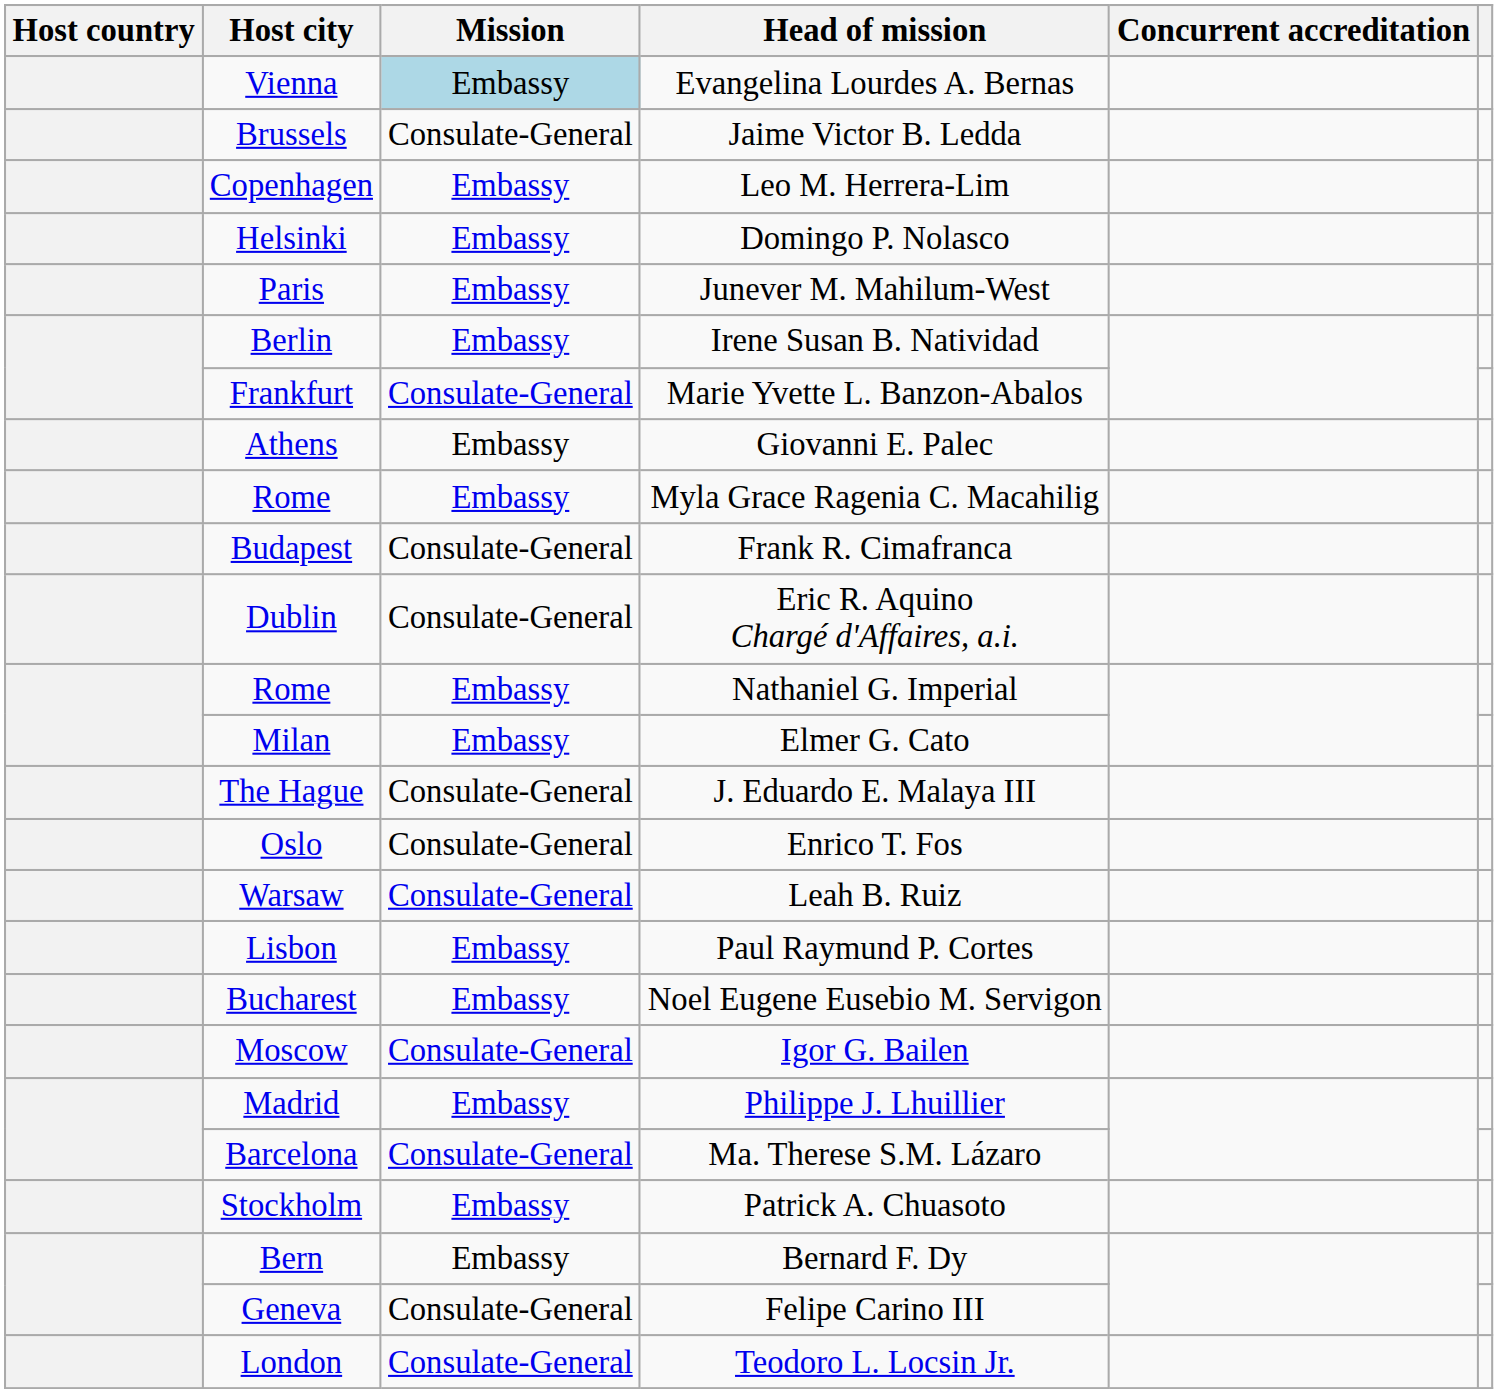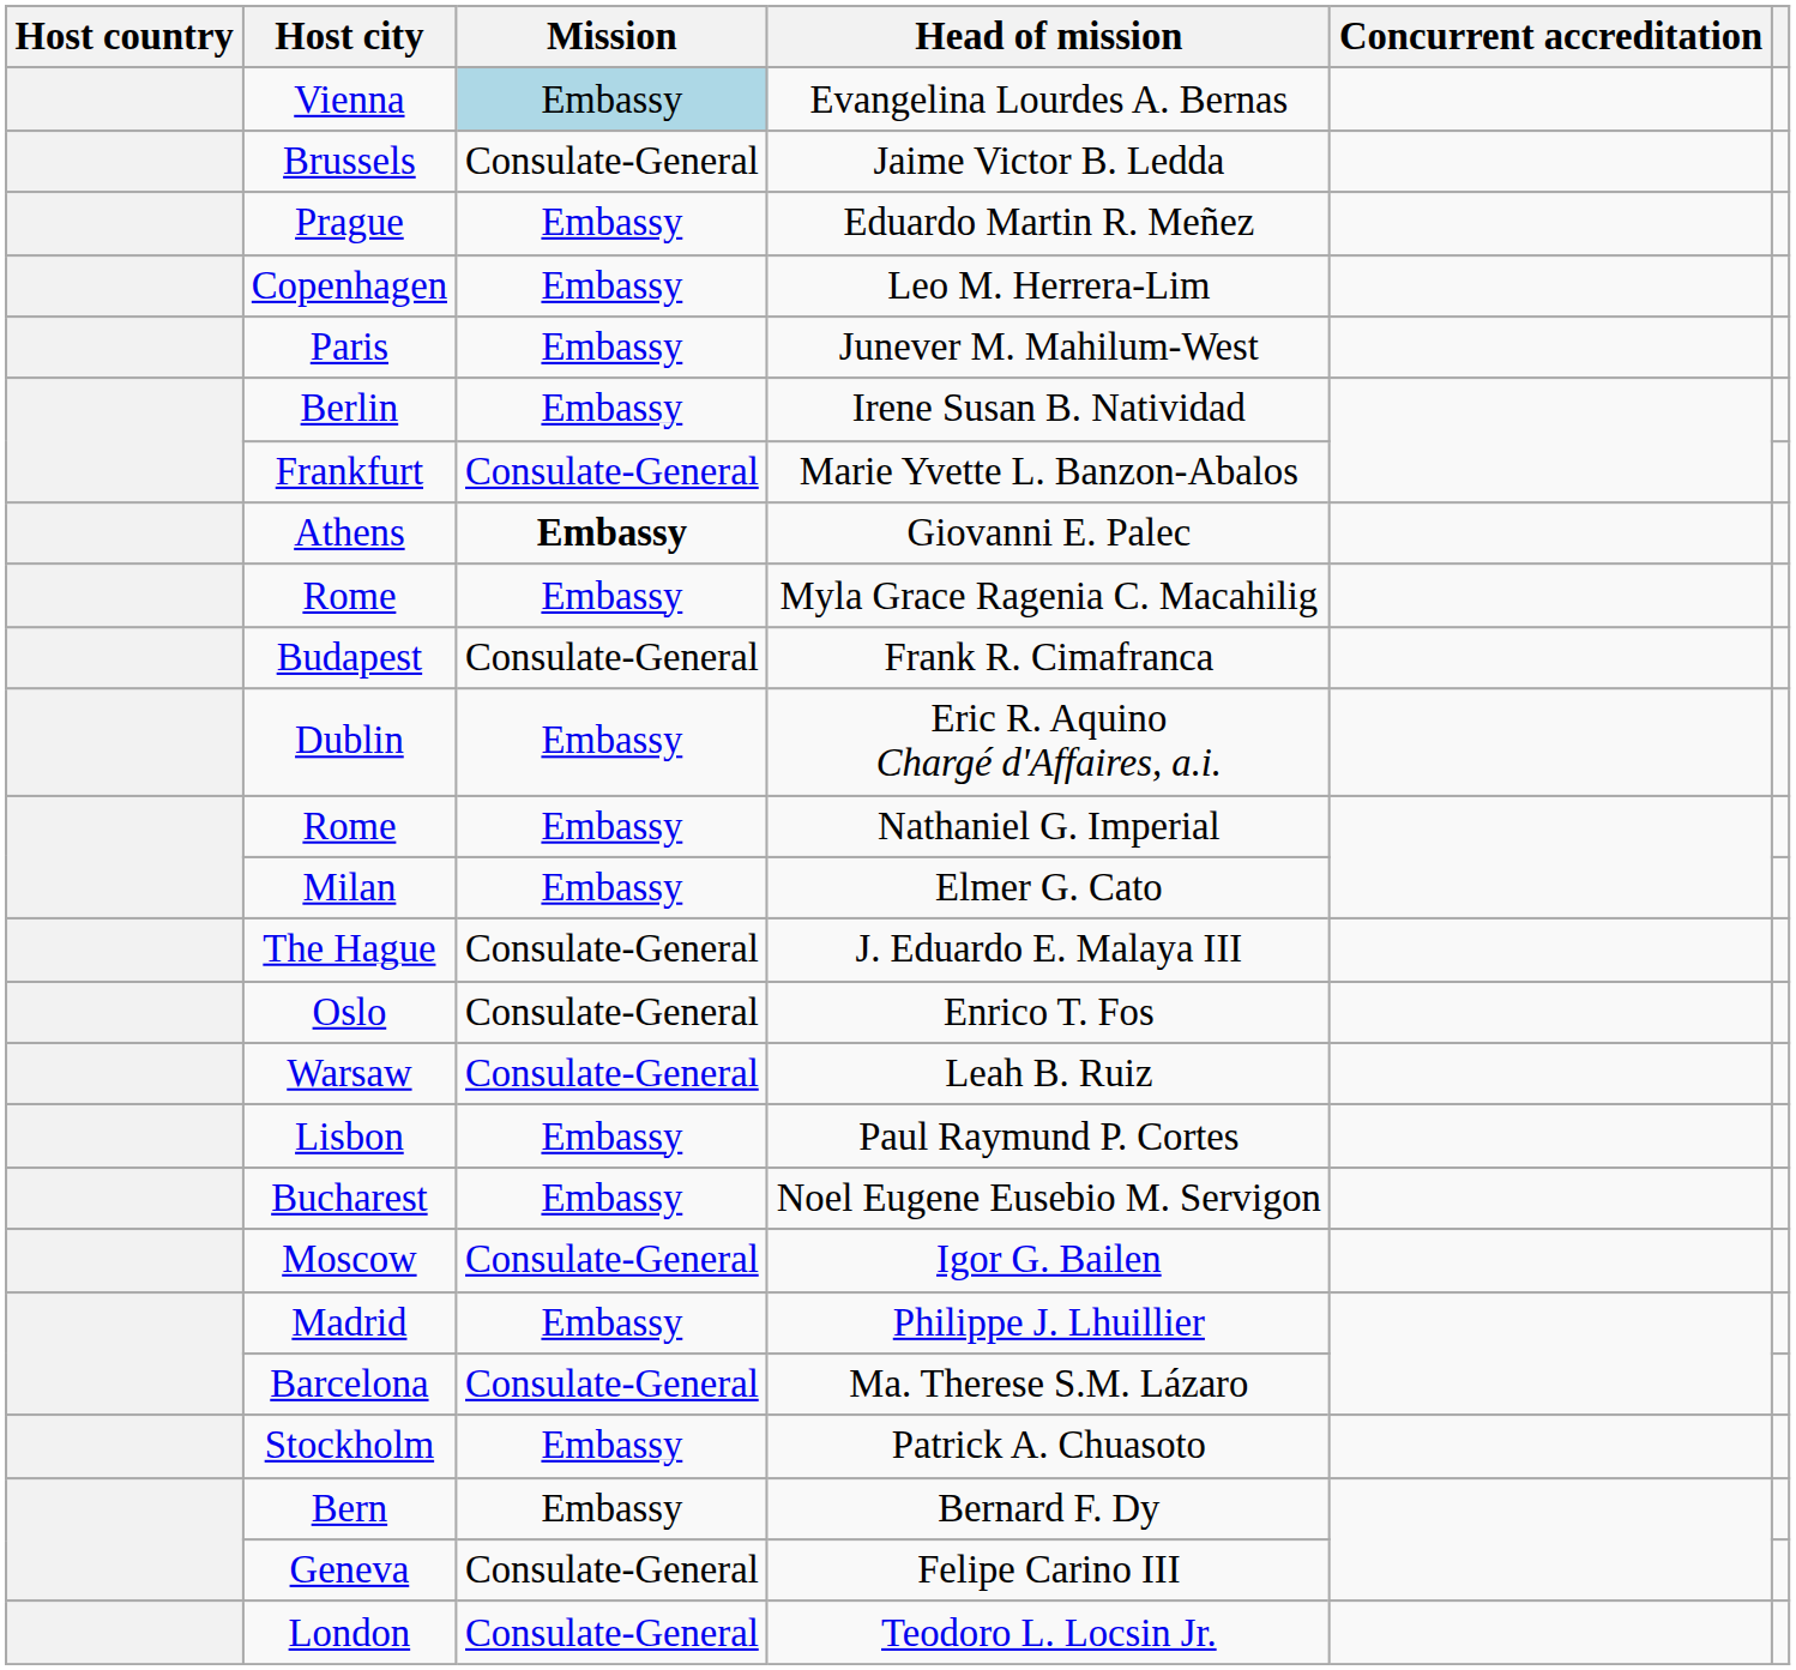+ row: Prague | Embassy | Eduardo Martin R. Meñez
- row: Helsinki | Embassy | Domingo P. Nolasco
Giovanni E. Palec | Mission: normal -> bold
Eric R. Aquino Chargé d'Affaires, a.i. | Mission: Consulate-General -> Embassy
